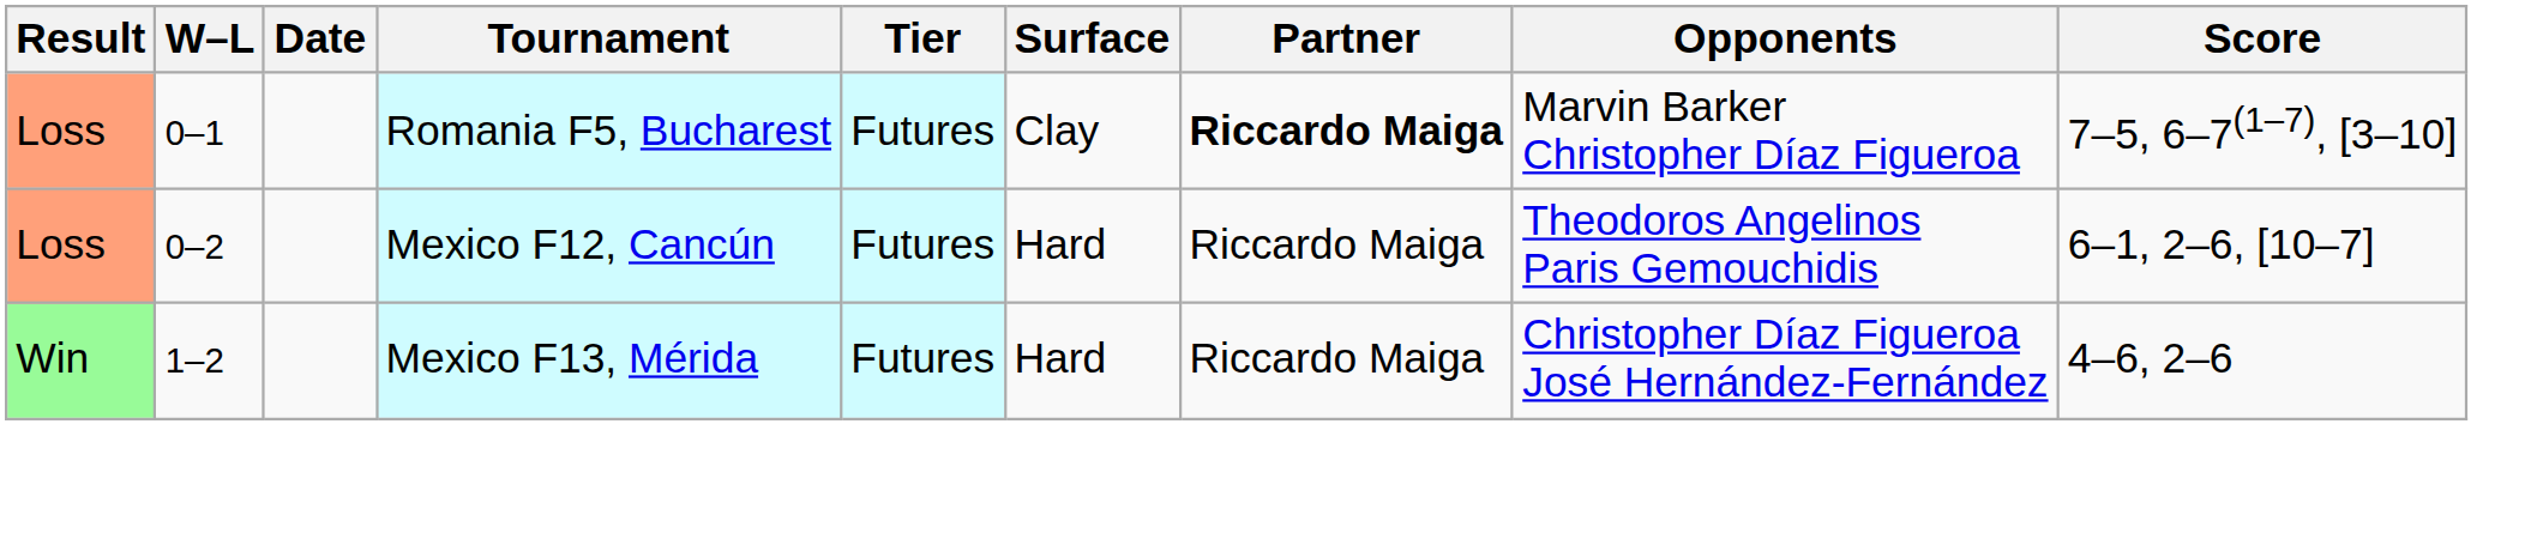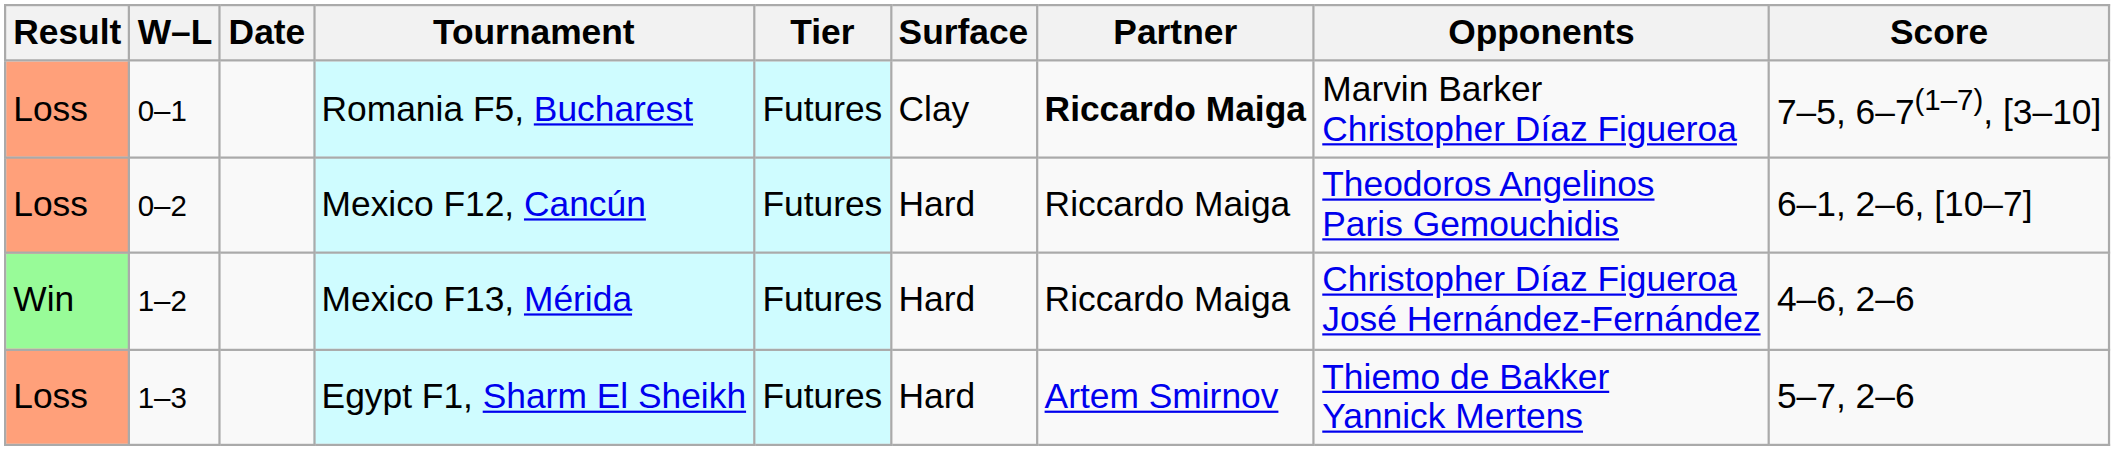+ row: Loss | 1–3 | Egypt F1, Sharm El Sheikh | Futures | Hard | Artem Smirnov | Thiemo de Bakker Yannick Mertens | 5–7, 2–6
